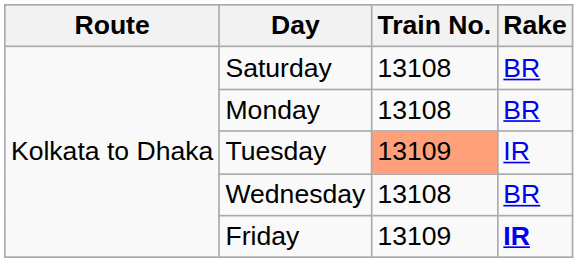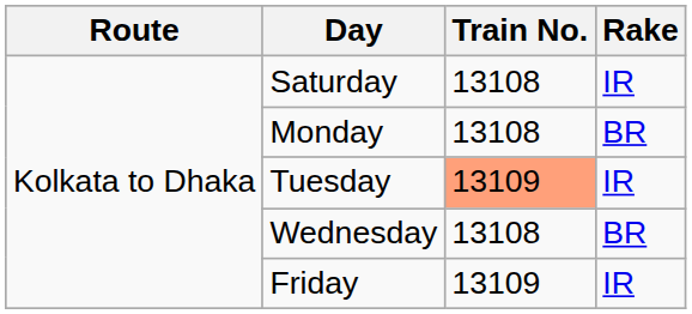Saturday | Rake: BR -> IR
Friday | Rake: bold -> normal
